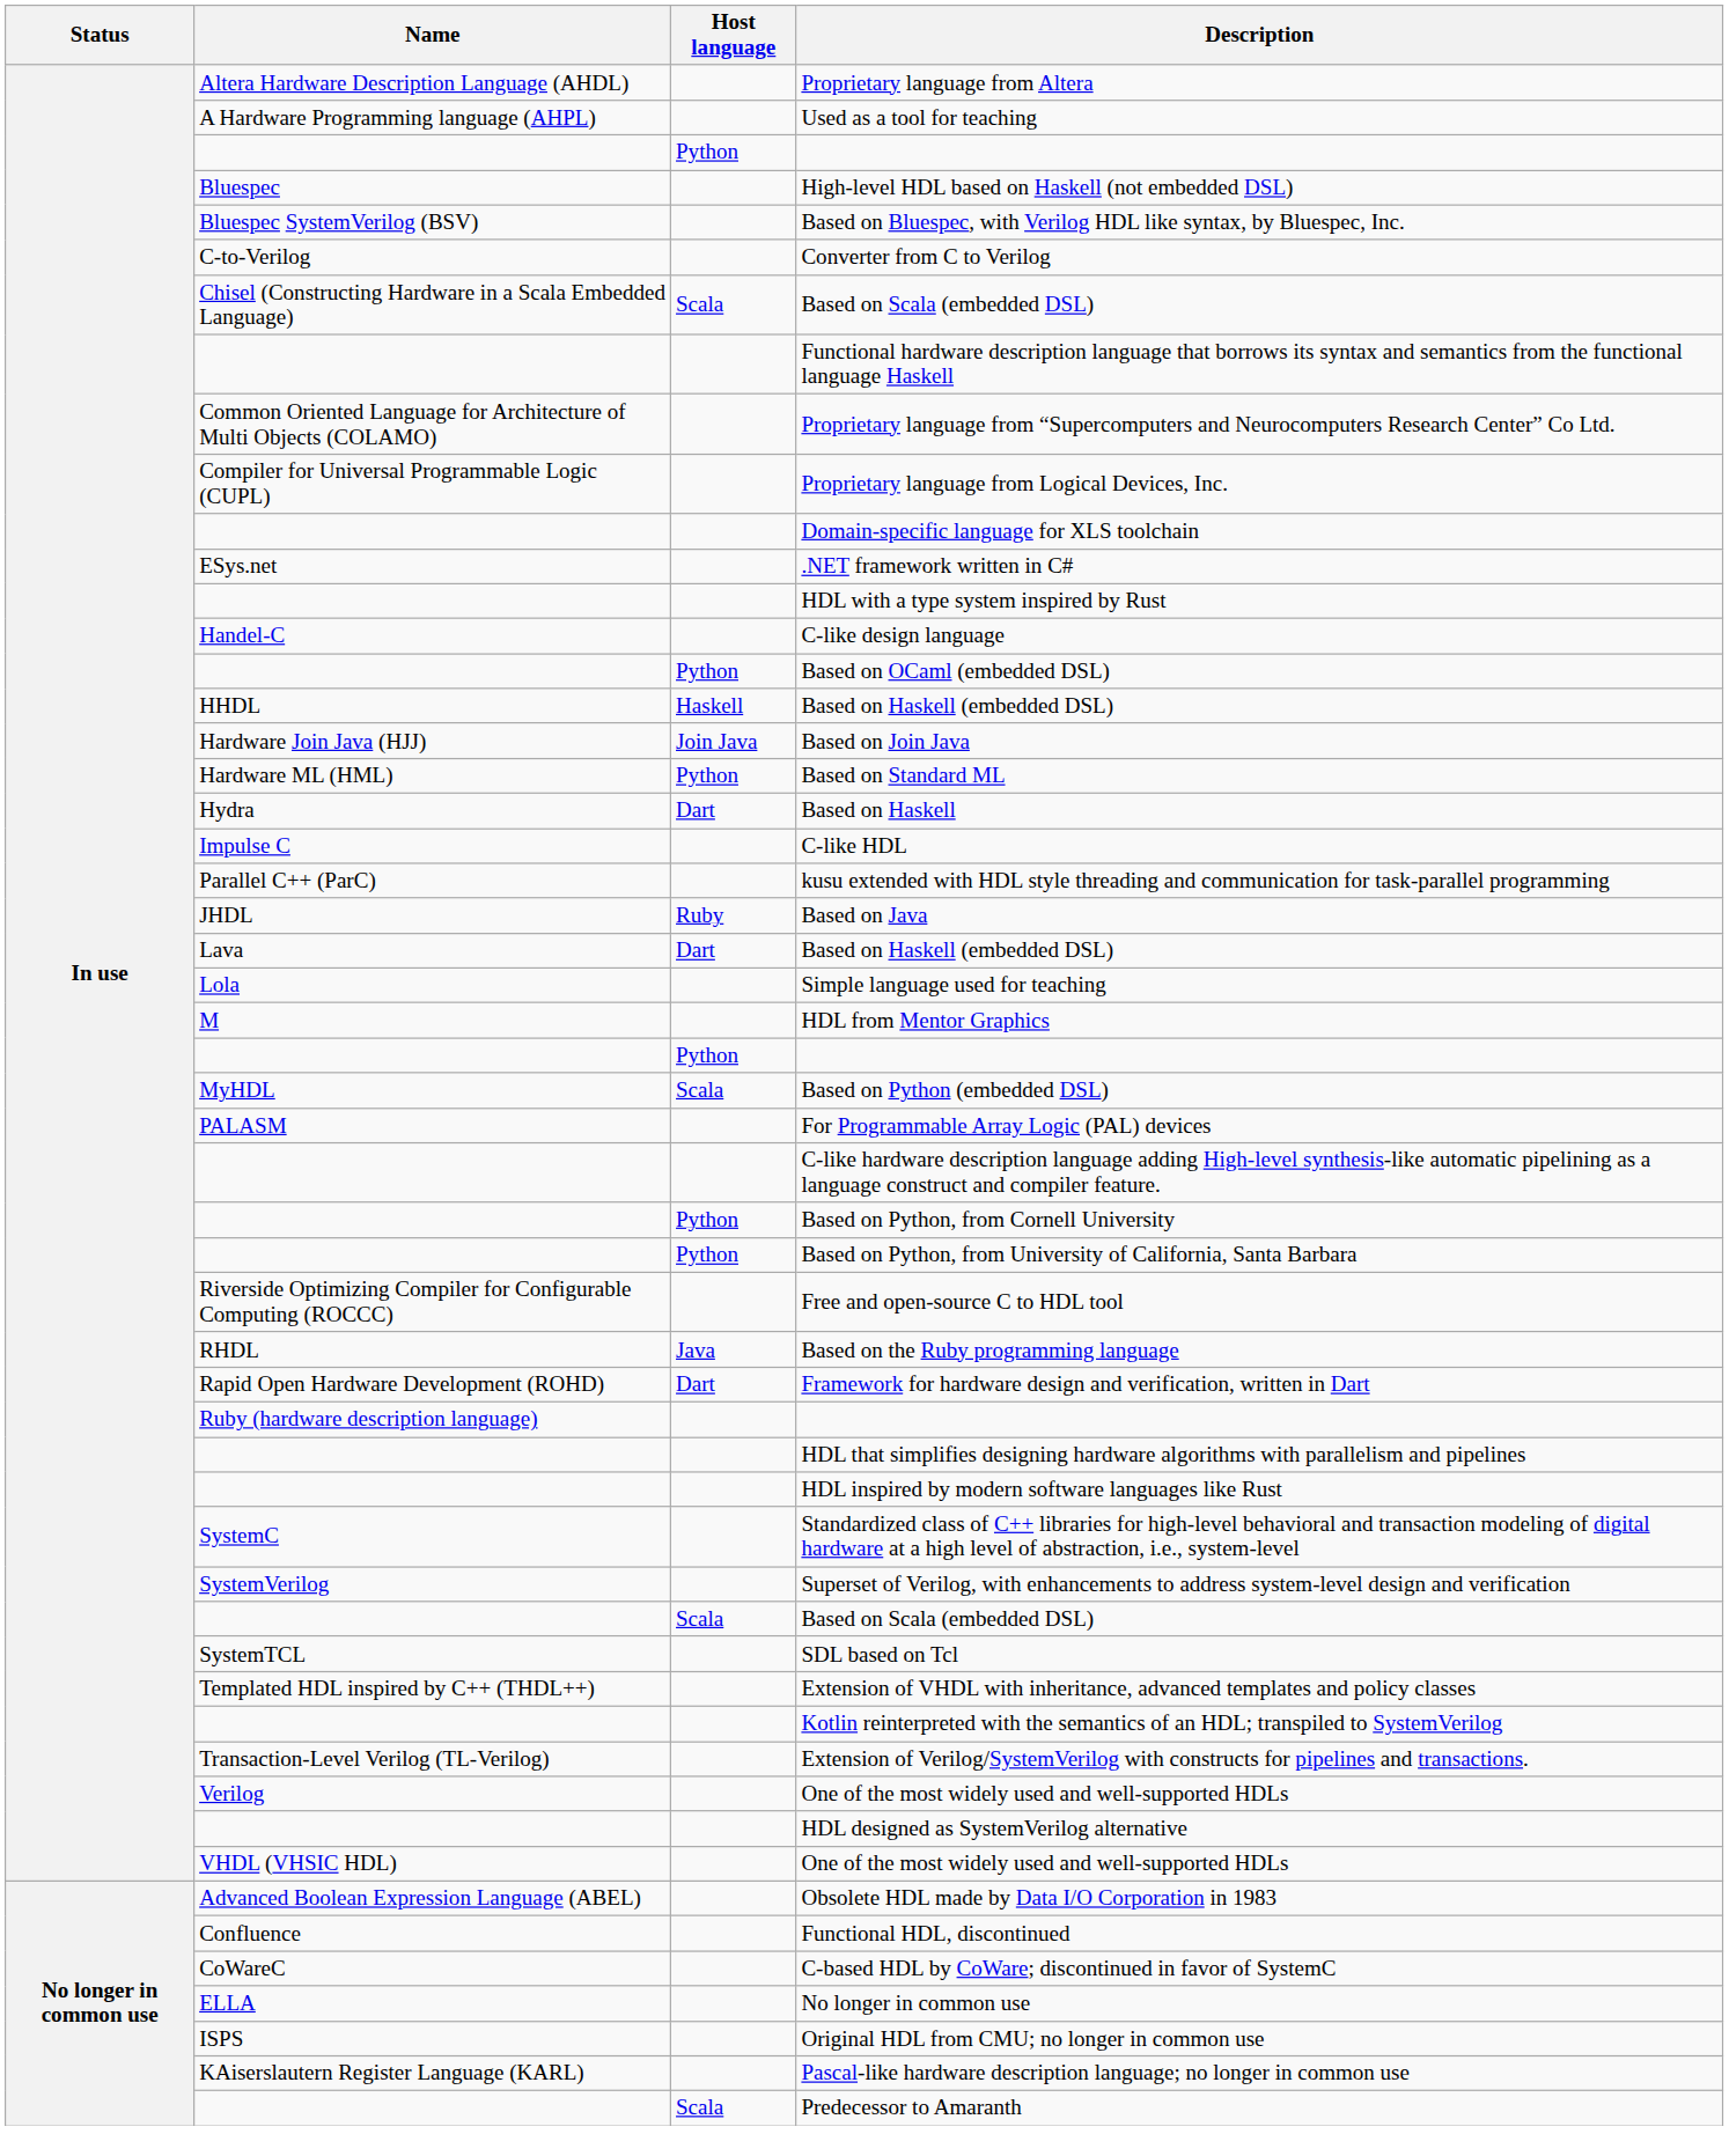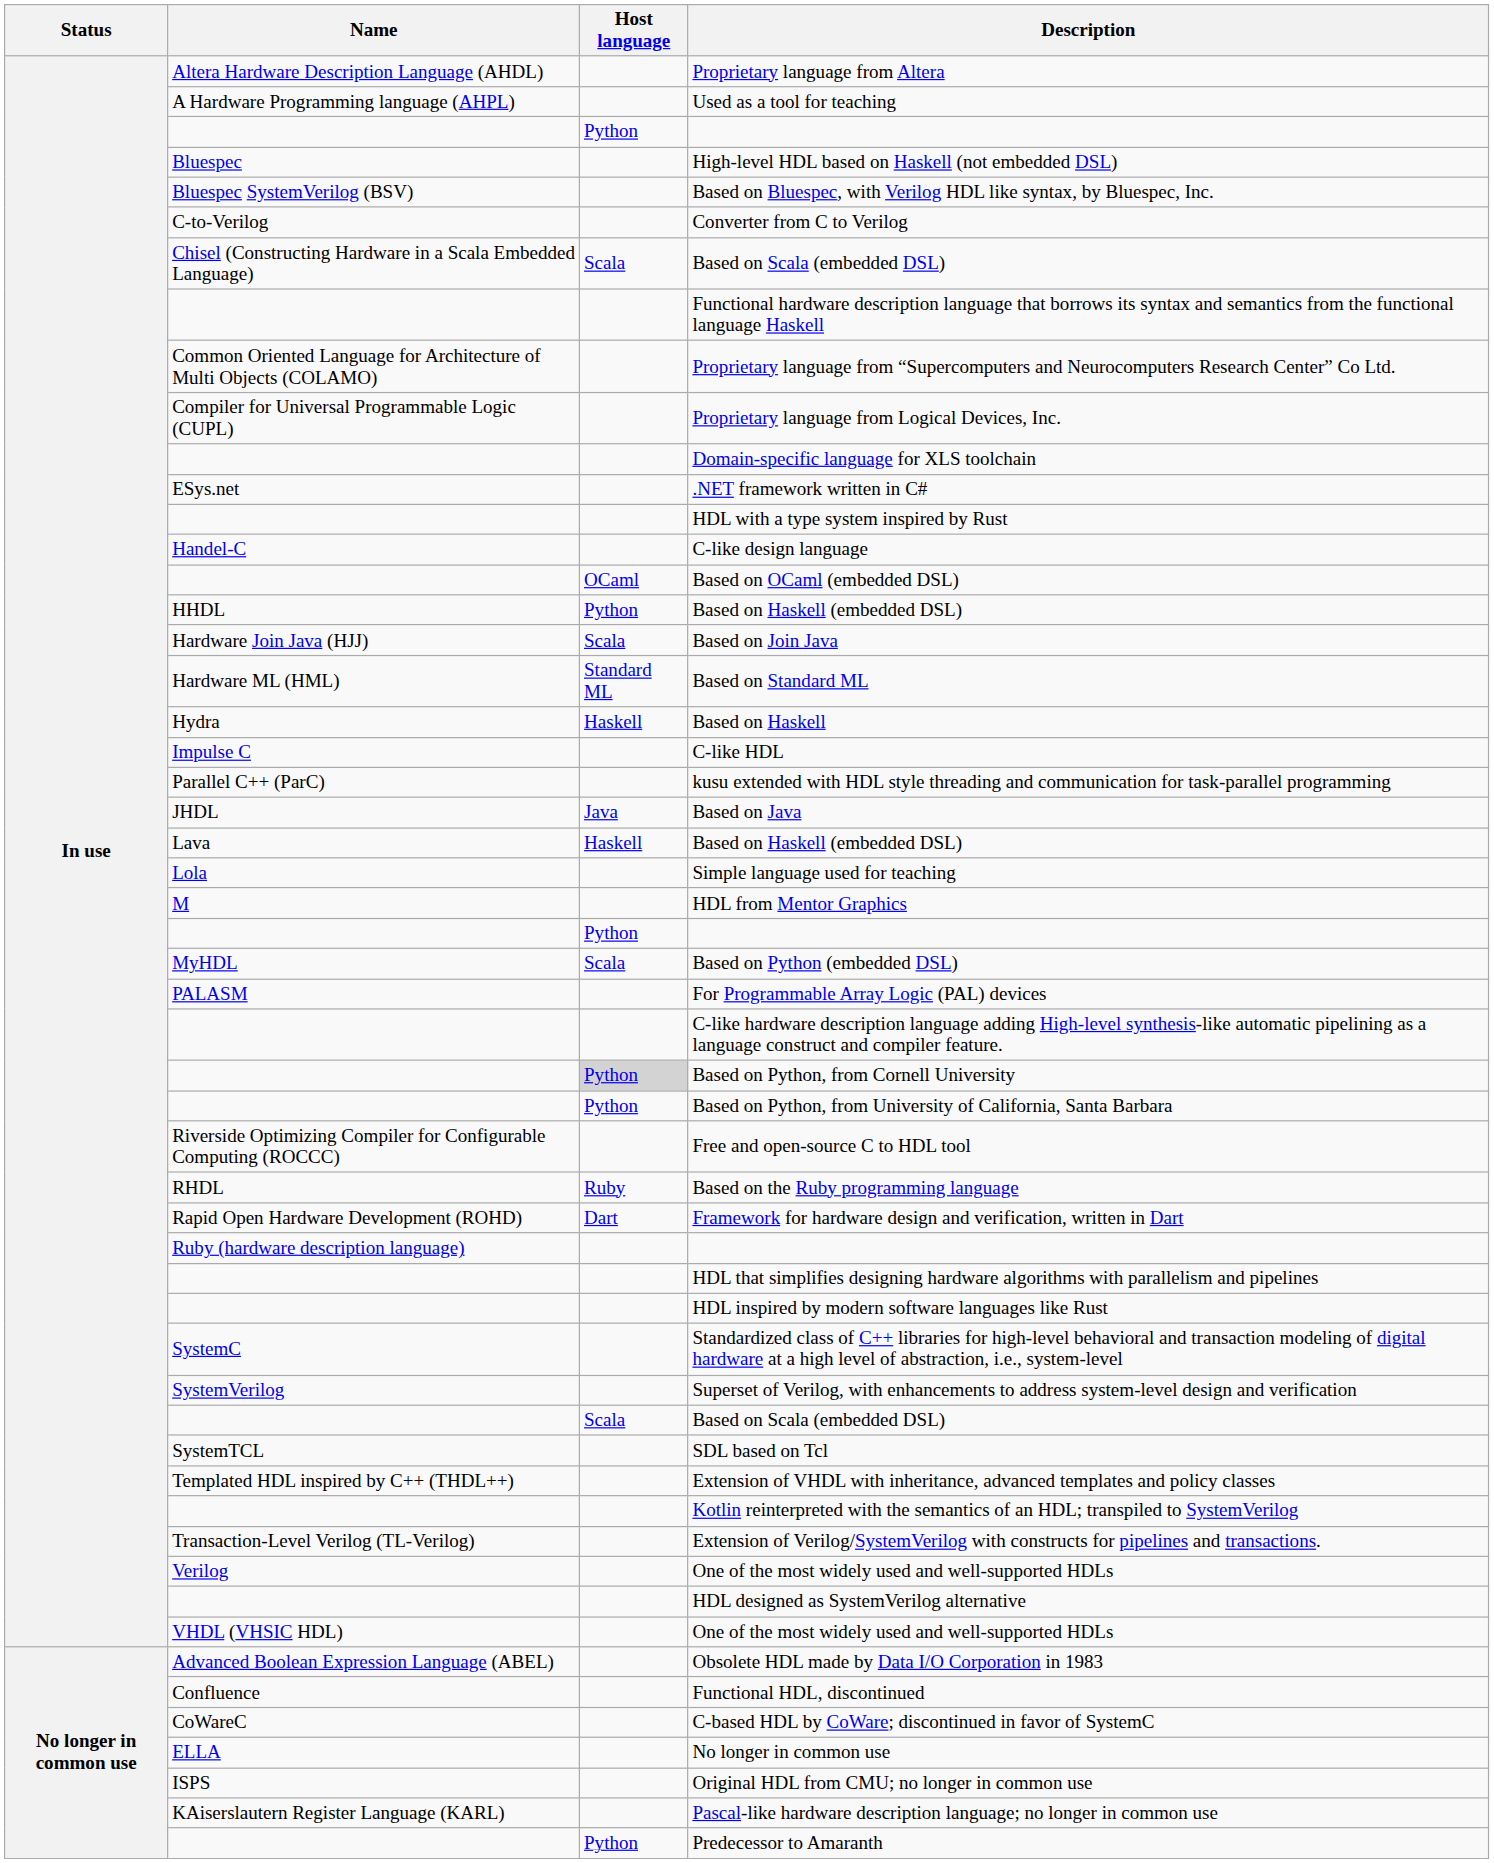Based on OCaml (embedded DSL) | Host language: Python -> OCaml
HHDL / Based on Haskell (embedded DSL) | Host language: Haskell -> Python
Based on Join Java | Host language: Join Java -> Scala
Based on Standard ML | Host language: Python -> Standard ML
Based on Haskell | Host language: Dart -> Haskell
Based on Java | Host language: Ruby -> Java
Lava / Based on Haskell (embedded DSL) | Host language: Dart -> Haskell
Based on Python, from Cornell University | Host language: no background -> lightgrey background
Based on the Ruby programming language | Host language: Java -> Ruby
Predecessor to Amaranth | Host language: Scala -> Python
